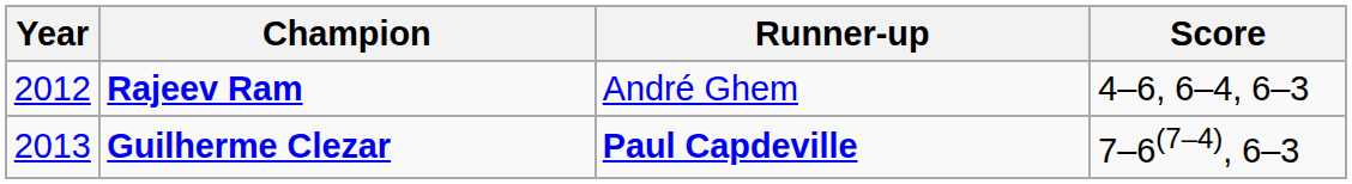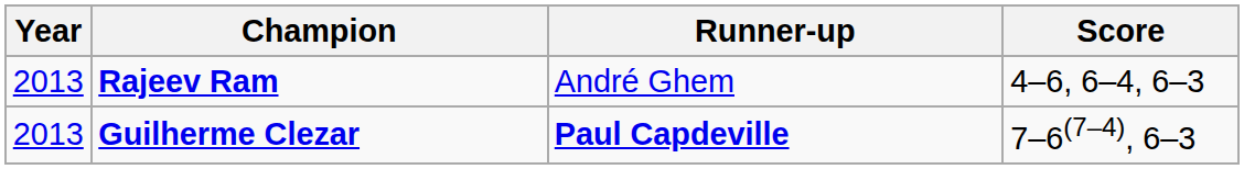Rajeev Ram | Year: 2012 -> 2013
